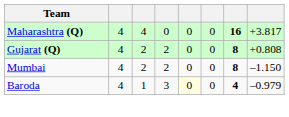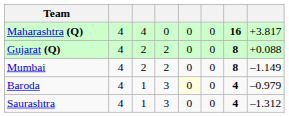Gujarat (Q) | column 8: +0.808 -> +0.088
Mumbai | column 8: –1.150 -> –1.149
+ row: Saurashtra | 4 | 1 | 3 | 0 | 0 | 4 | –1.312
